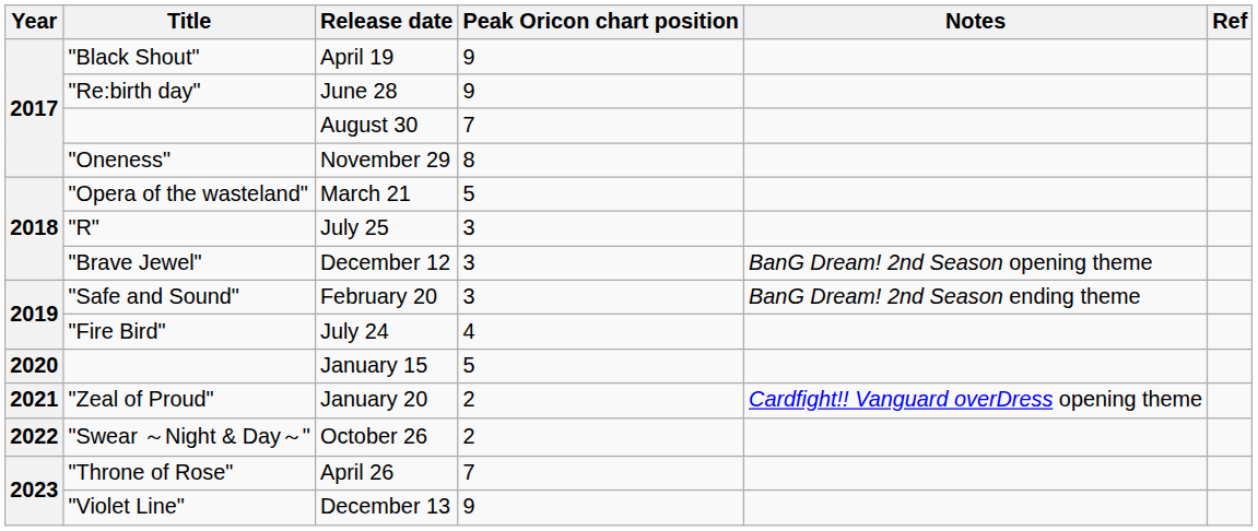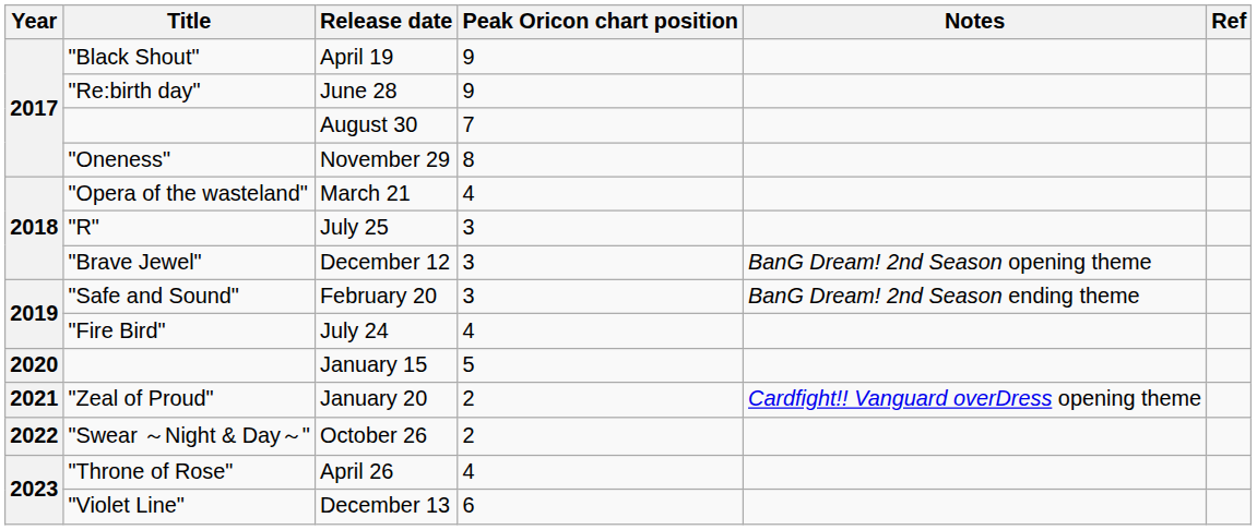March 21 | Peak Oricon chart position: 5 -> 4
April 26 | Peak Oricon chart position: 7 -> 4
December 13 | Peak Oricon chart position: 9 -> 6
